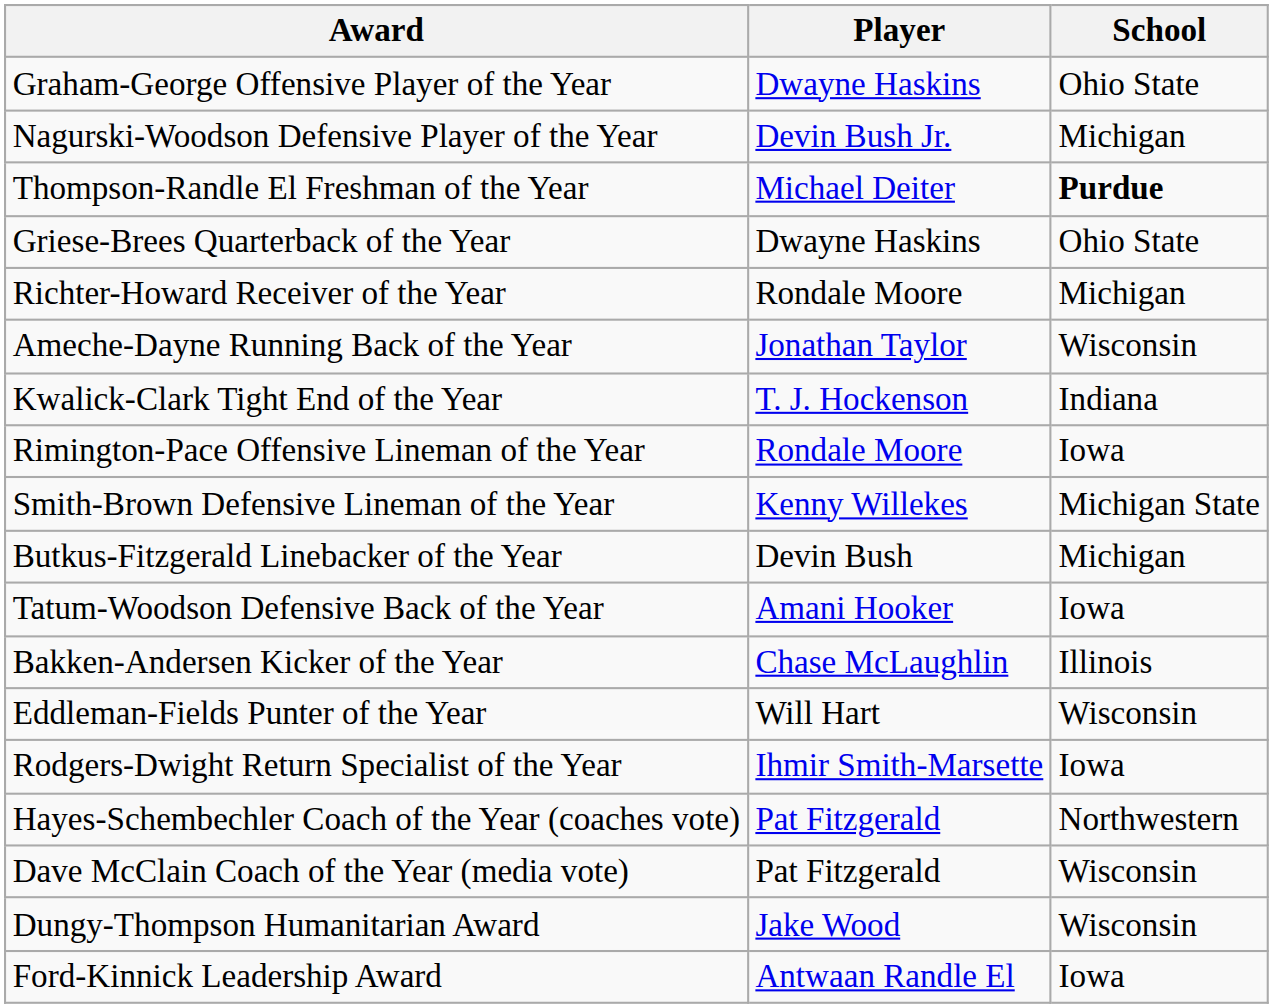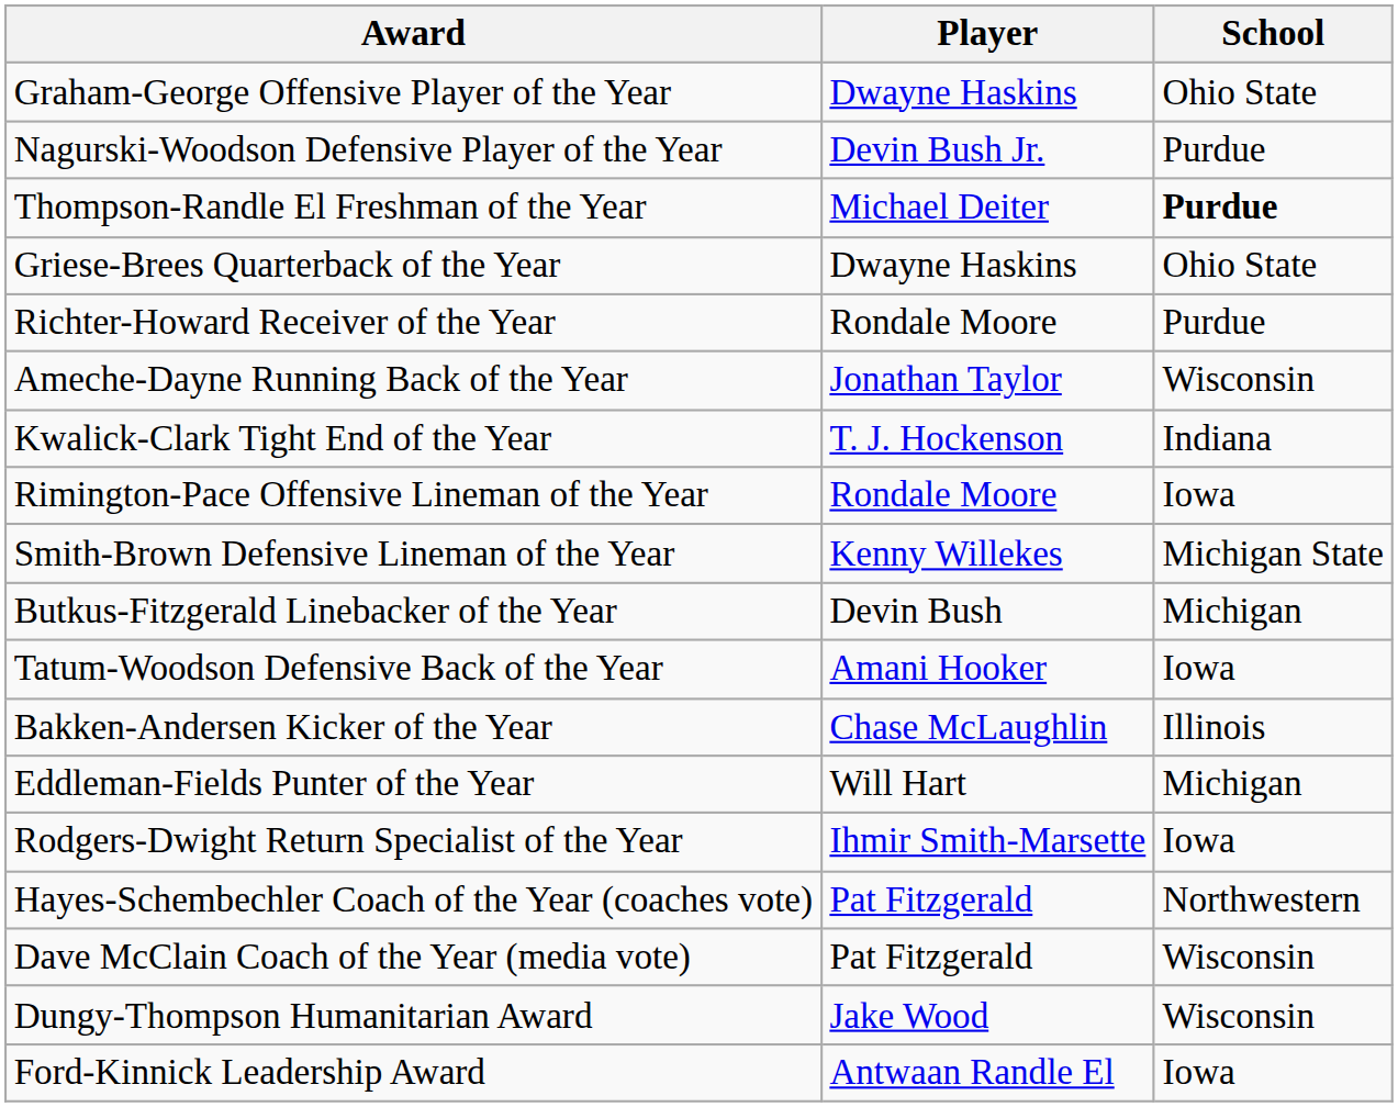Nagurski-Woodson Defensive Player of the Year | School: Michigan -> Purdue
Richter-Howard Receiver of the Year | School: Michigan -> Purdue
Eddleman-Fields Punter of the Year | School: Wisconsin -> Michigan
